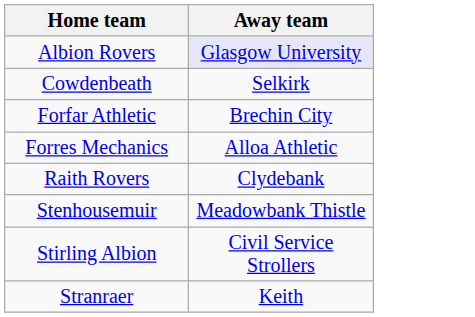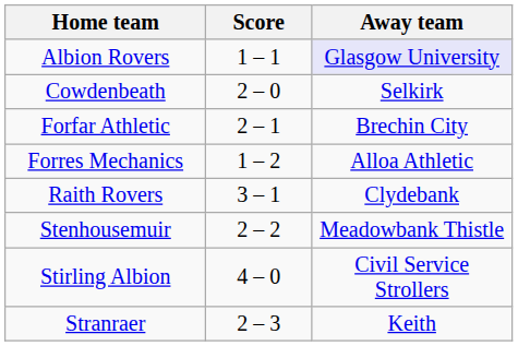+ column: Score | 1 – 1 | 2 – 0 | 2 – 1 | 1 – 2 | 3 – 1 | 2 – 2 | 4 – 0 | 2 – 3
